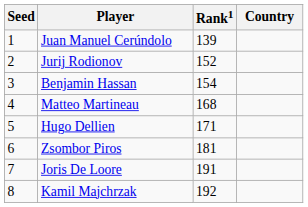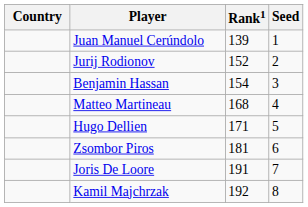columns swapped: Country <-> Seed
